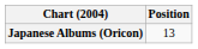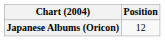Japanese Albums (Oricon) | Position: 13 -> 12
